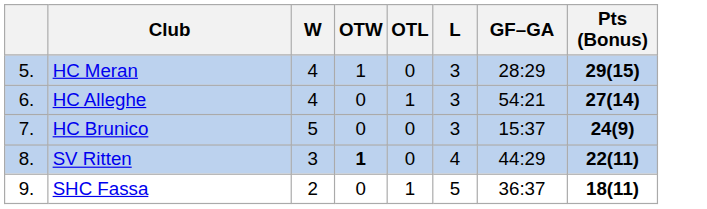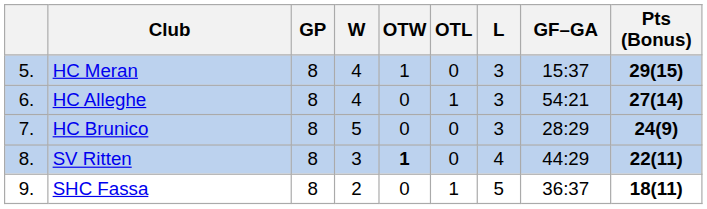+ column: GP | 8 | 8 | 8 | 8 | 8
HC Meran | GF–GA: 28:29 -> 15:37
HC Brunico | GF–GA: 15:37 -> 28:29
